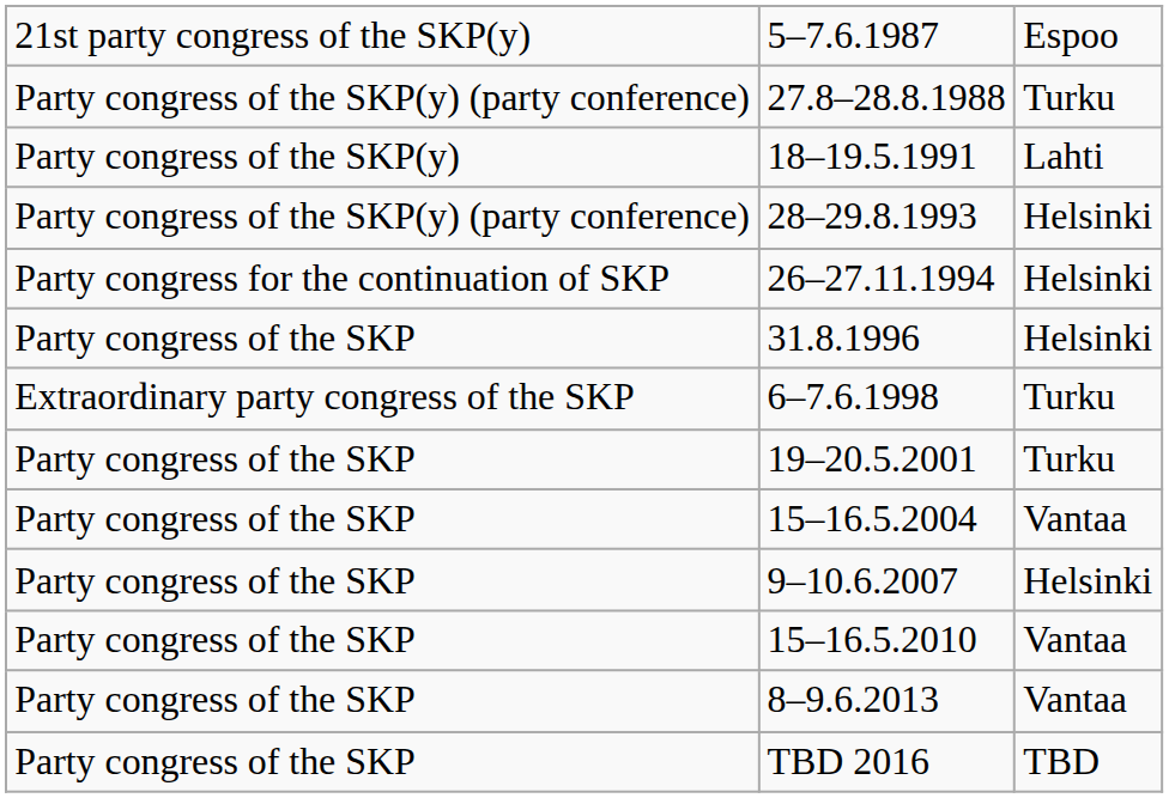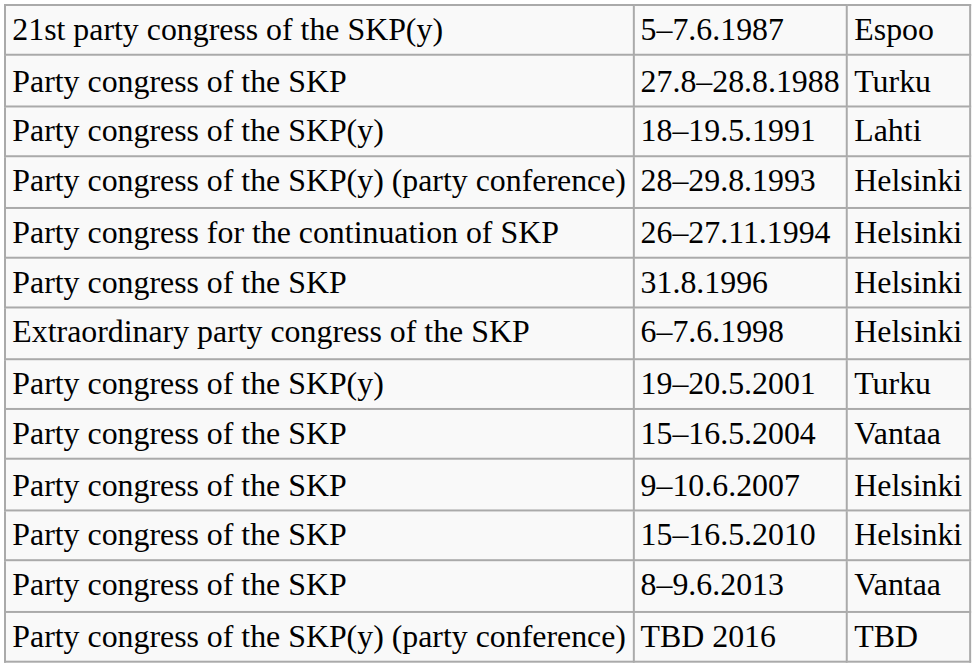27.8–28.8.1988 | column 1: Party congress of the SKP(y) (party conference) -> Party congress of the SKP
6–7.6.1998 | column 3: Turku -> Helsinki
19–20.5.2001 | column 1: Party congress of the SKP -> Party congress of the SKP(y)
15–16.5.2010 | column 3: Vantaa -> Helsinki
TBD 2016 | column 1: Party congress of the SKP -> Party congress of the SKP(y) (party conference)
